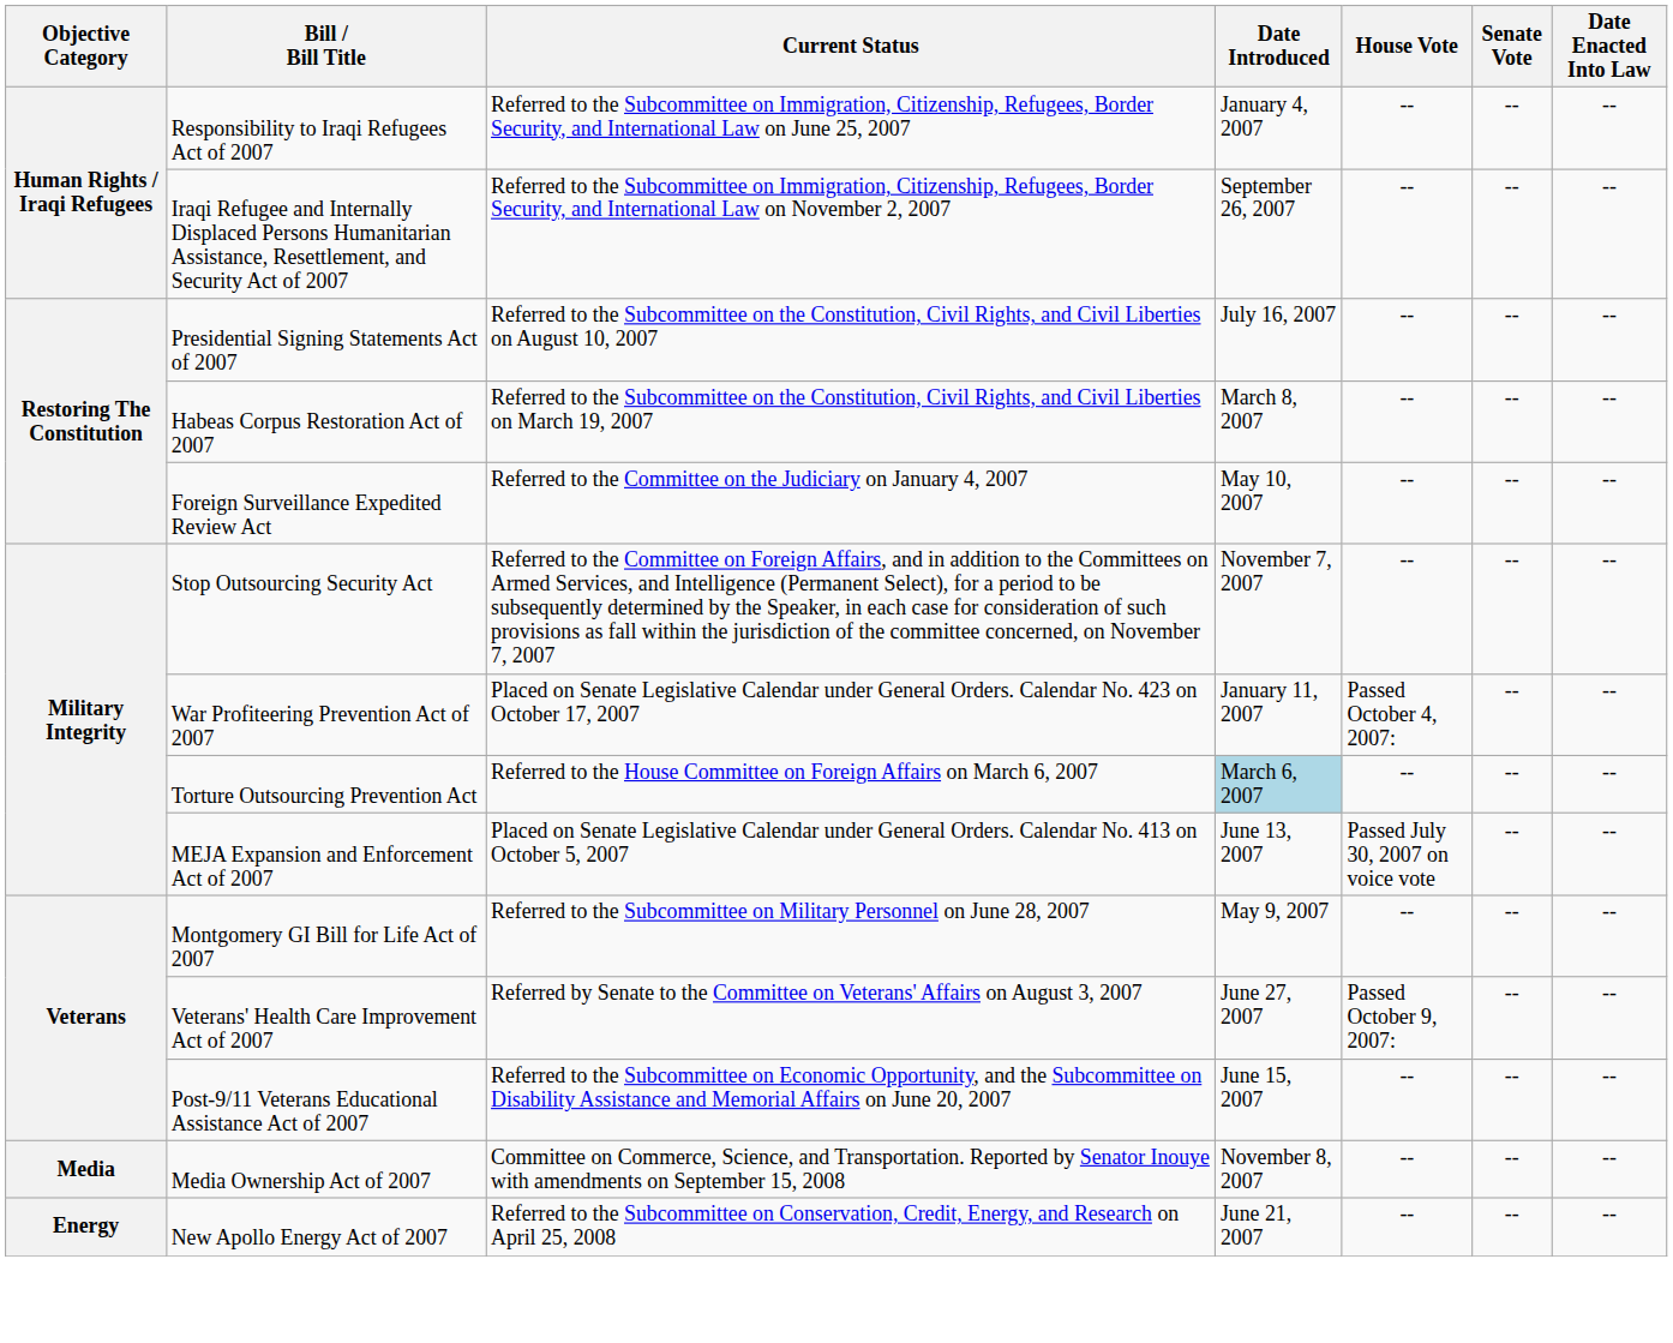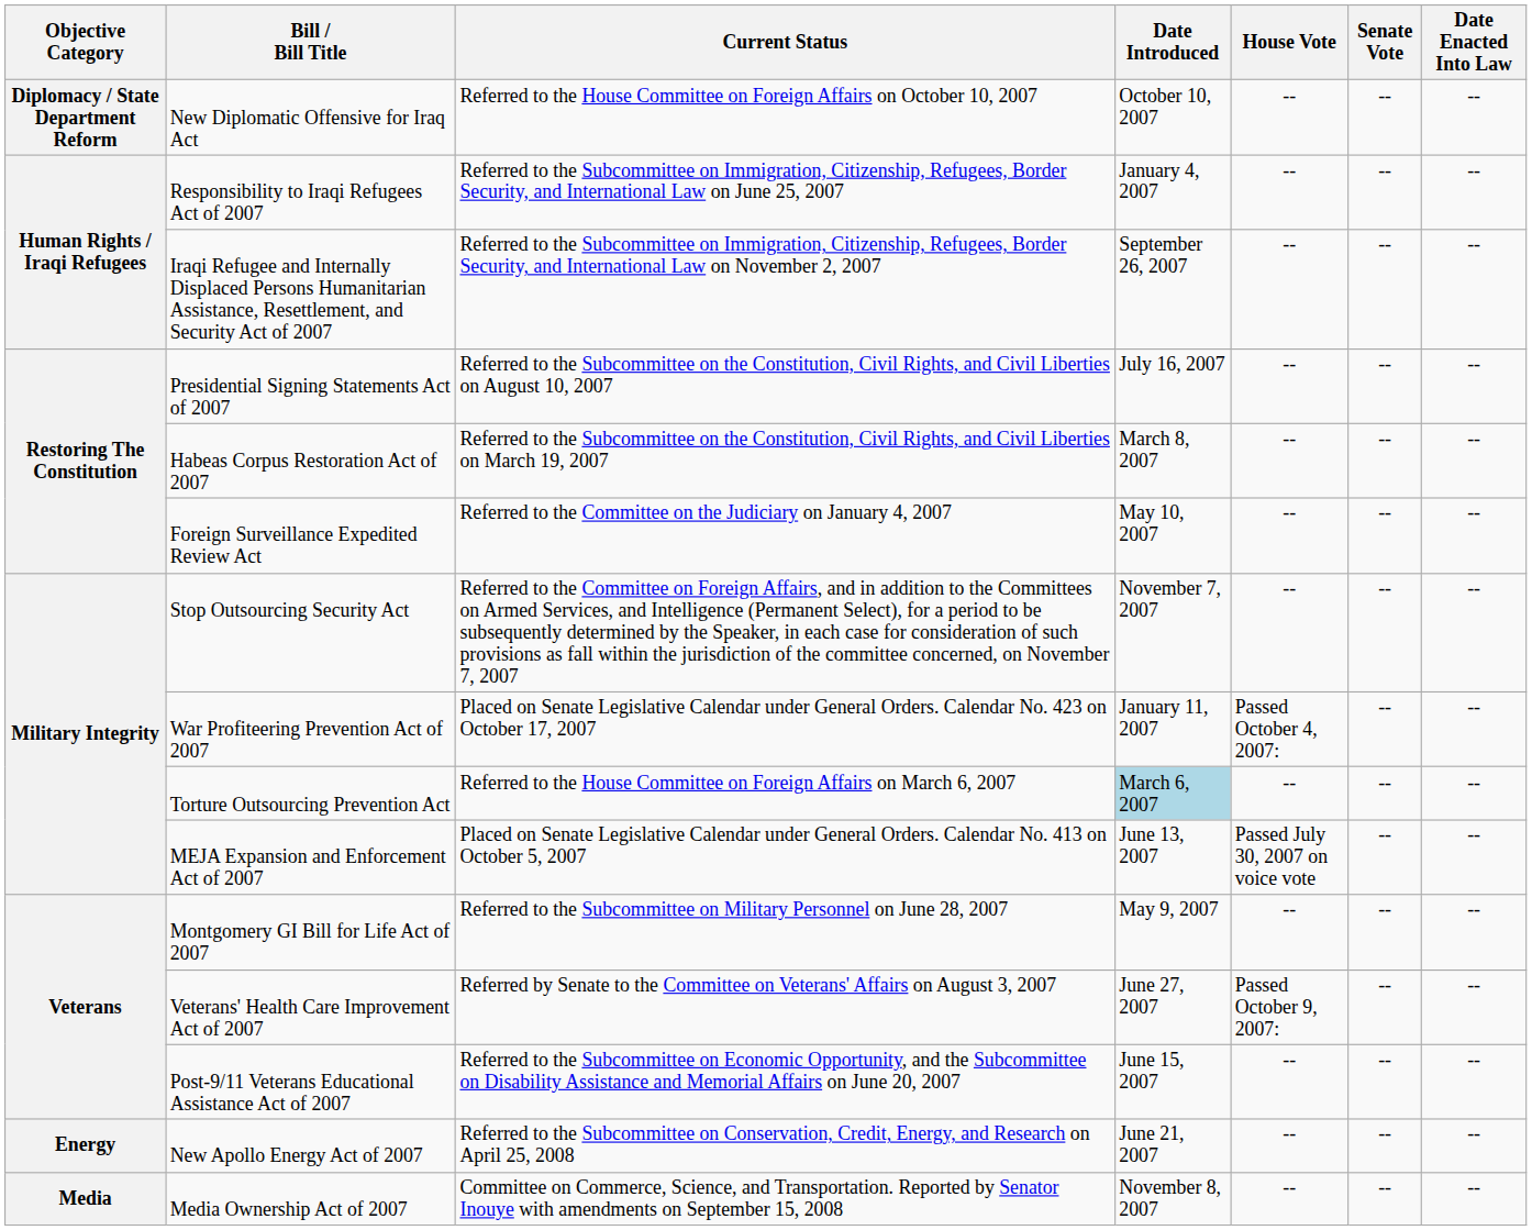+ row: Diplomacy / State Department Reform | New Diplomatic Offensive for Iraq Act | Referred to the House Committee on Foreign Affairs on October 10, 2007 | October 10, 2007 | -- | -- | --
rows swapped: Media Ownership Act of 2007 <-> New Apollo Energy Act of 2007
